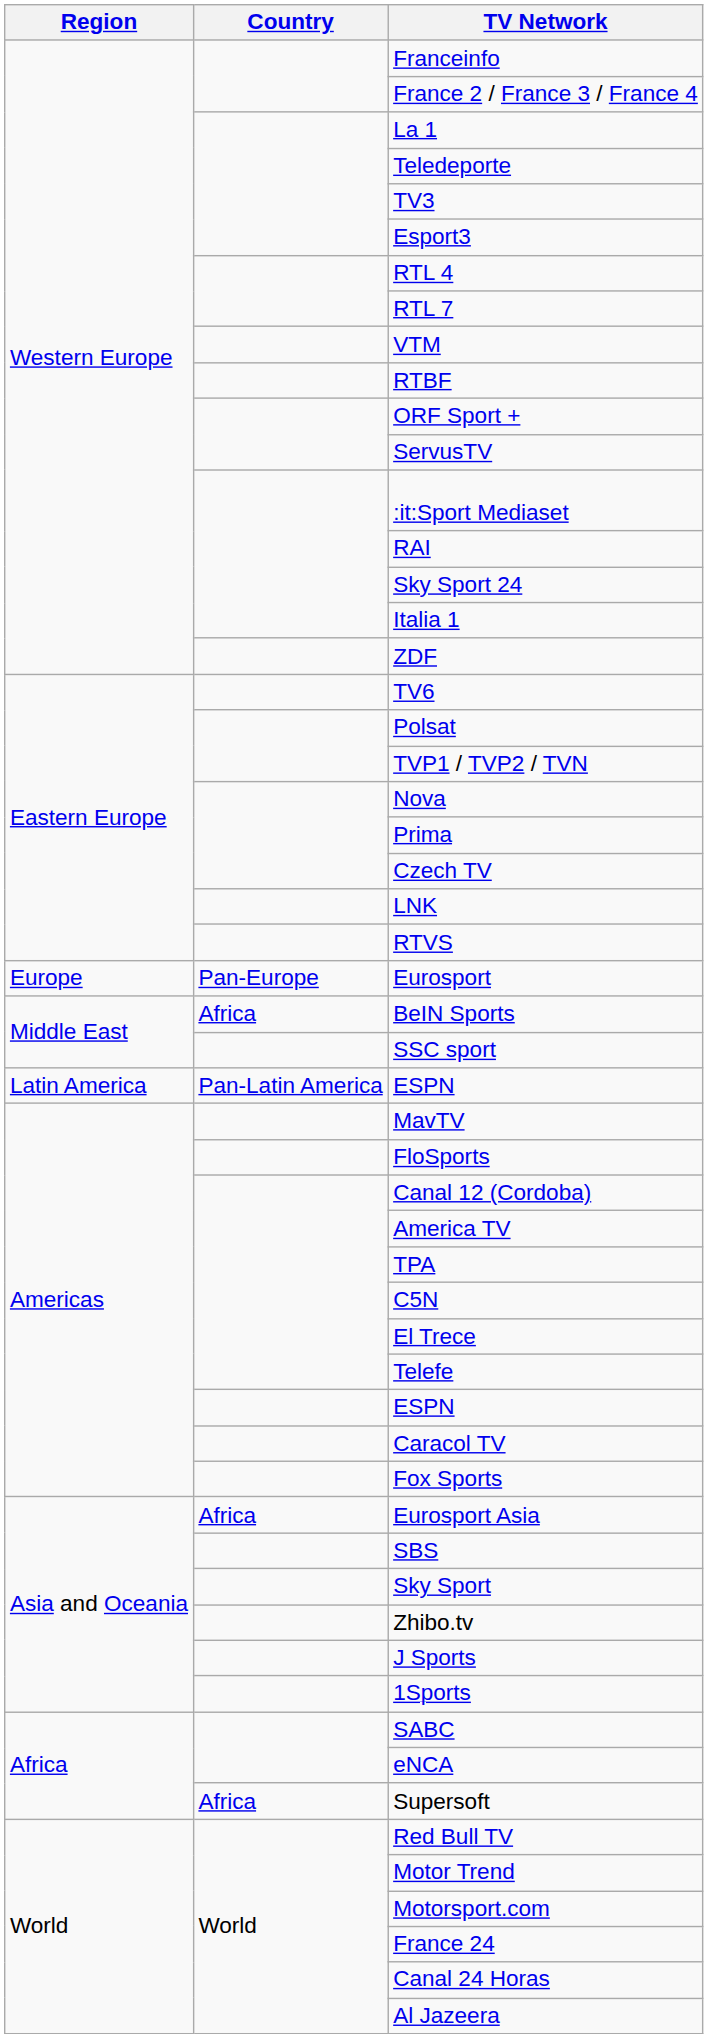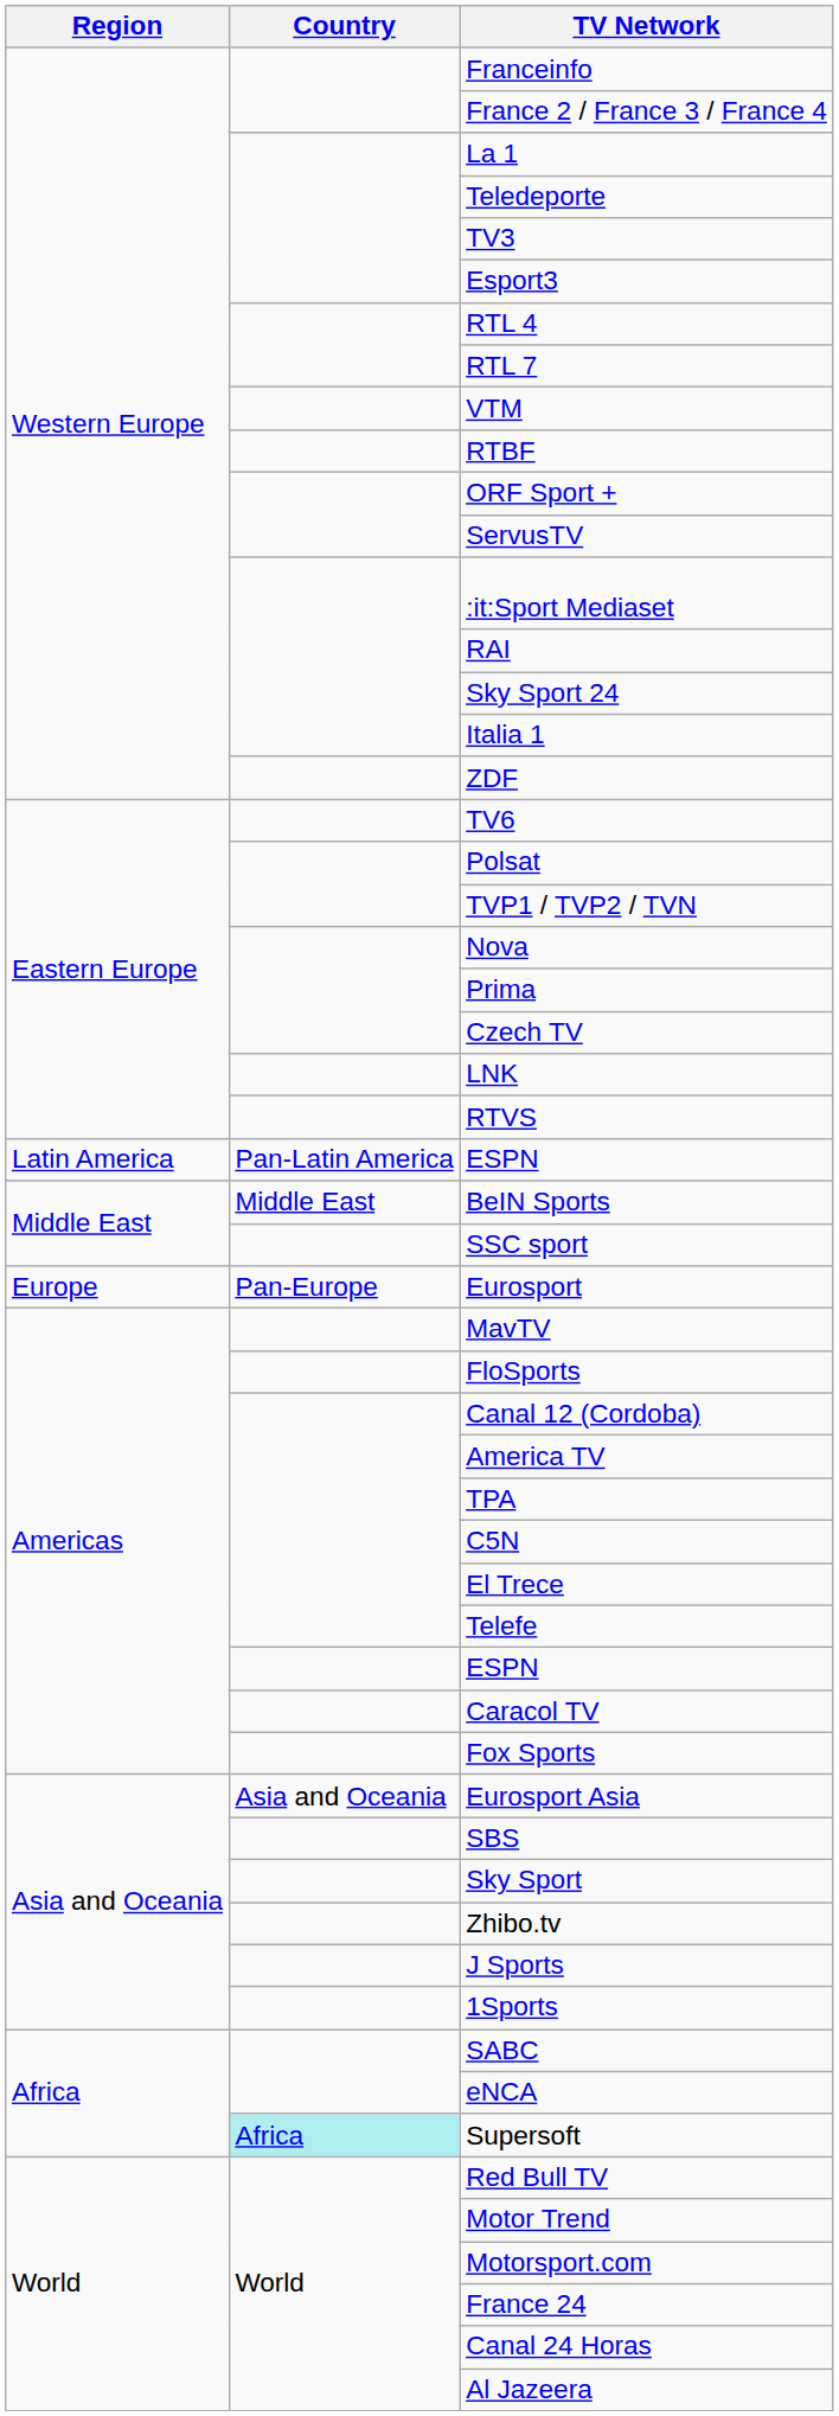rows swapped: Eurosport <-> Latin America / ESPN
BeIN Sports | Country: Africa -> Middle East
Eurosport Asia | Country: Africa -> Asia and Oceania
Supersoft | Country: no background -> paleturquoise background
